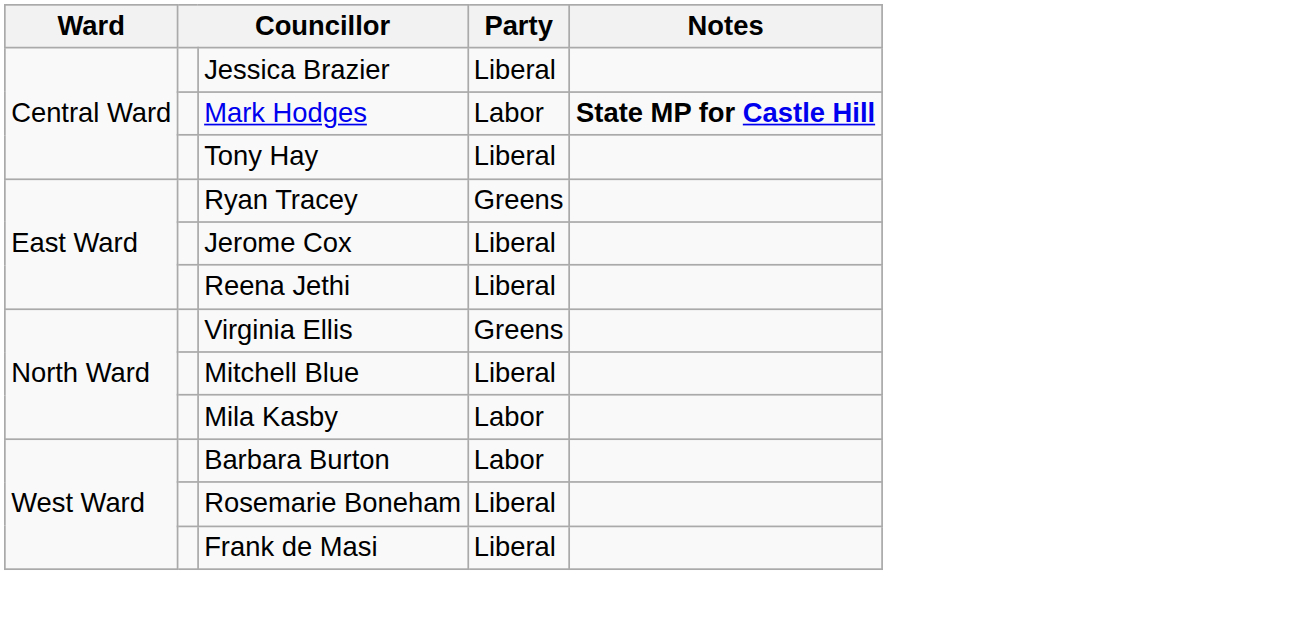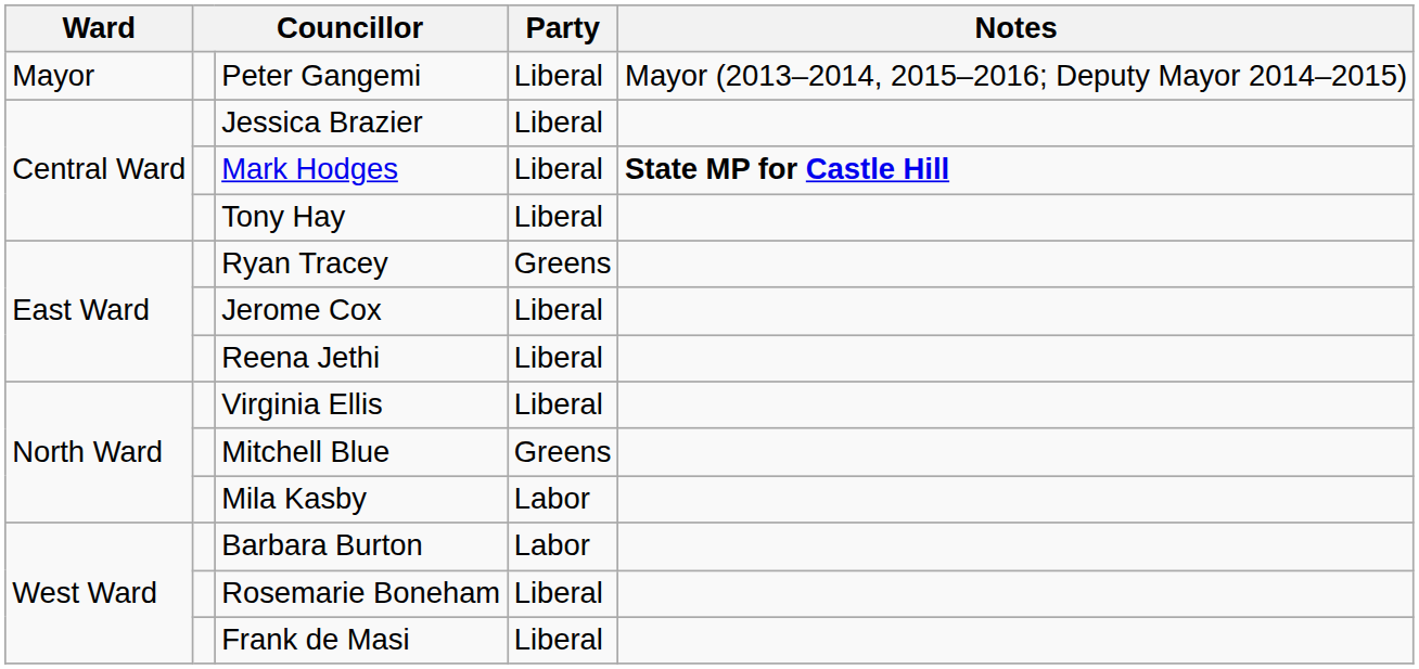+ row: Mayor | Peter Gangemi | Liberal | Mayor (2013–2014, 2015–2016; Deputy Mayor 2014–2015)
Mark Hodges | Party: Labor -> Liberal
Virginia Ellis | Party: Greens -> Liberal
Mitchell Blue | Party: Liberal -> Greens
